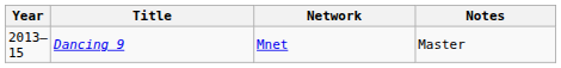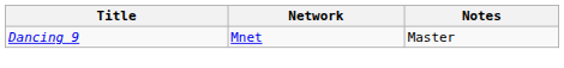- column: Year | 2013–15
